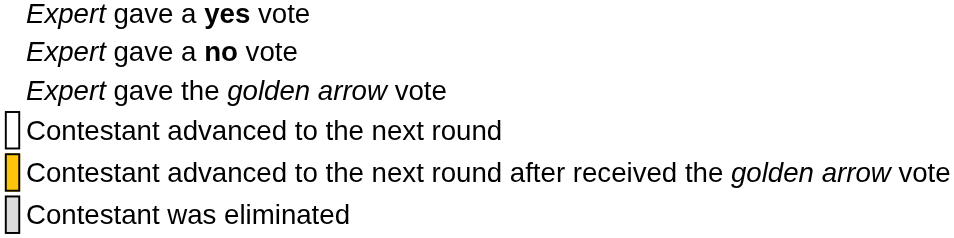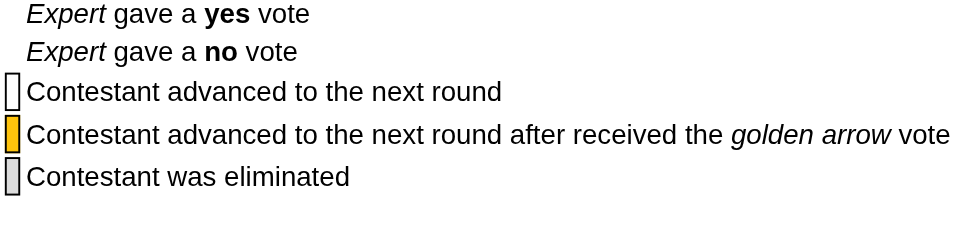- row: Expert gave the golden arrow vote
